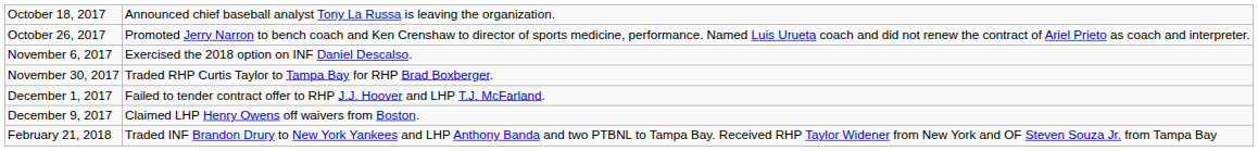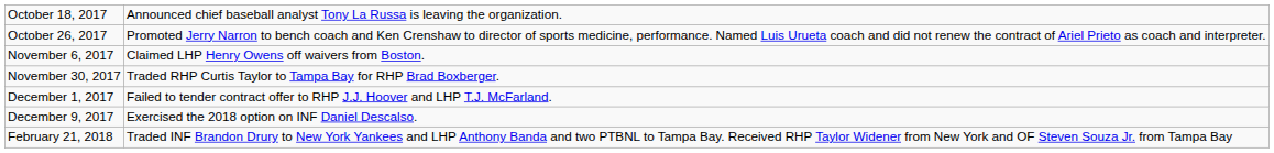November 6, 2017 | column 2: Exercised the 2018 option on INF Daniel Descalso. -> Claimed LHP Henry Owens off waivers from Boston.
December 9, 2017 | column 2: Claimed LHP Henry Owens off waivers from Boston. -> Exercised the 2018 option on INF Daniel Descalso.
